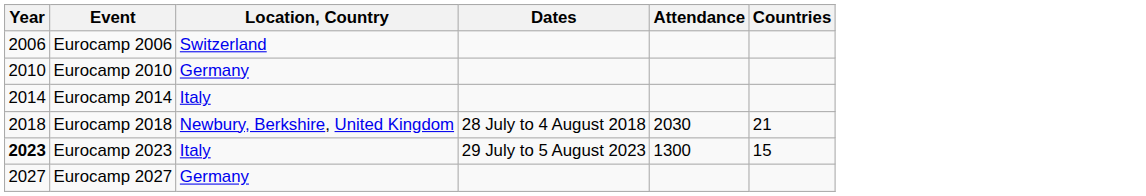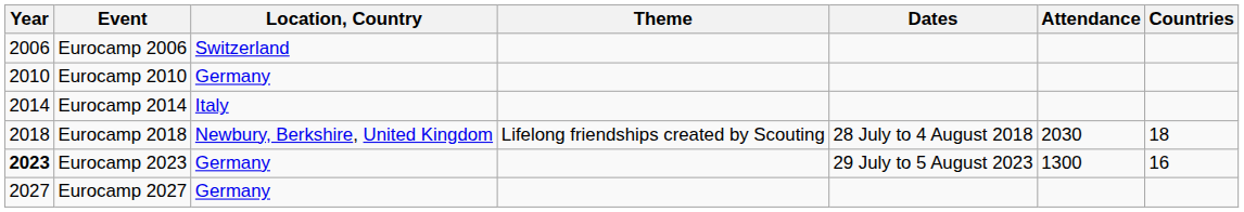+ column: Theme | Lifelong friendships created by Scouting
Eurocamp 2018 | Countries: 21 -> 18
Eurocamp 2023 | Location, Country: Italy -> Germany
Eurocamp 2023 | Countries: 15 -> 16
